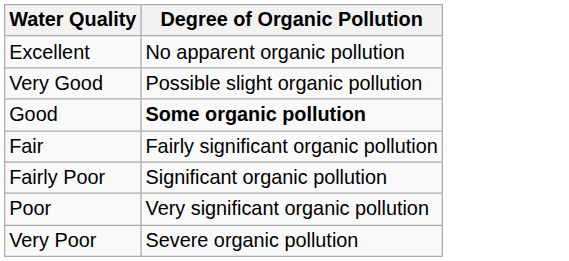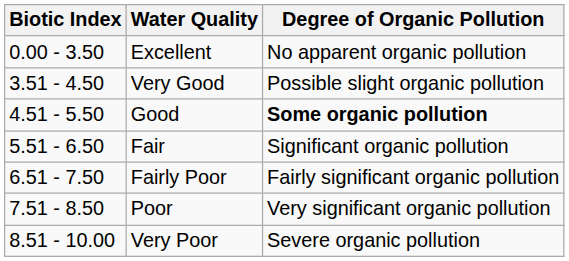+ column: Biotic Index | 0.00 - 3.50 | 3.51 - 4.50 | 4.51 - 5.50 | 5.51 - 6.50 | 6.51 - 7.50 | 7.51 - 8.50 | 8.51 - 10.00
Fair | Degree of Organic Pollution: Fairly significant organic pollution -> Significant organic pollution
Fairly Poor | Degree of Organic Pollution: Significant organic pollution -> Fairly significant organic pollution
